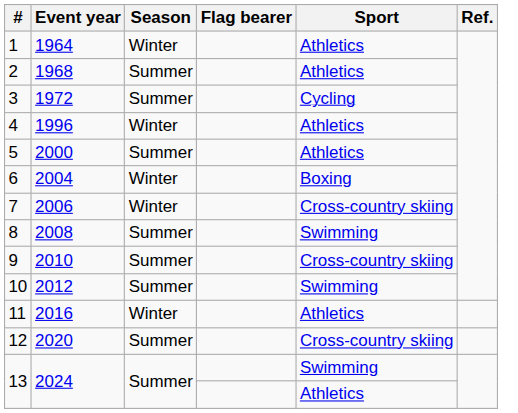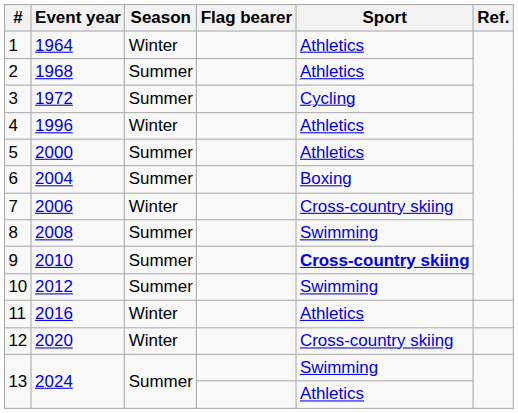6 | Season: Winter -> Summer
9 | Sport: normal -> bold
12 | Season: Summer -> Winter
